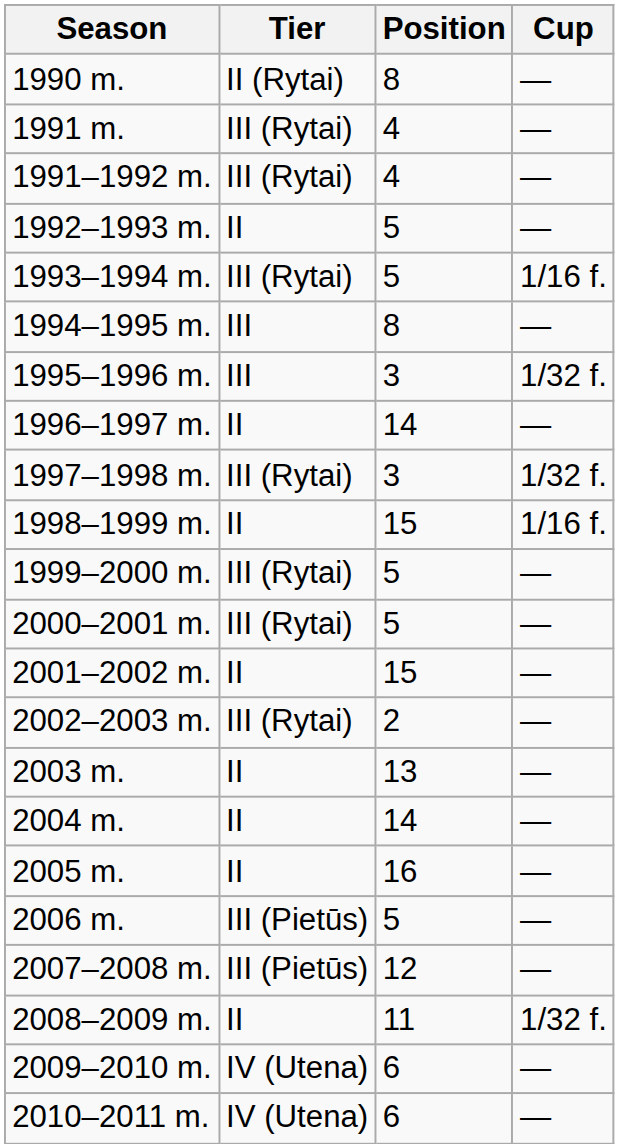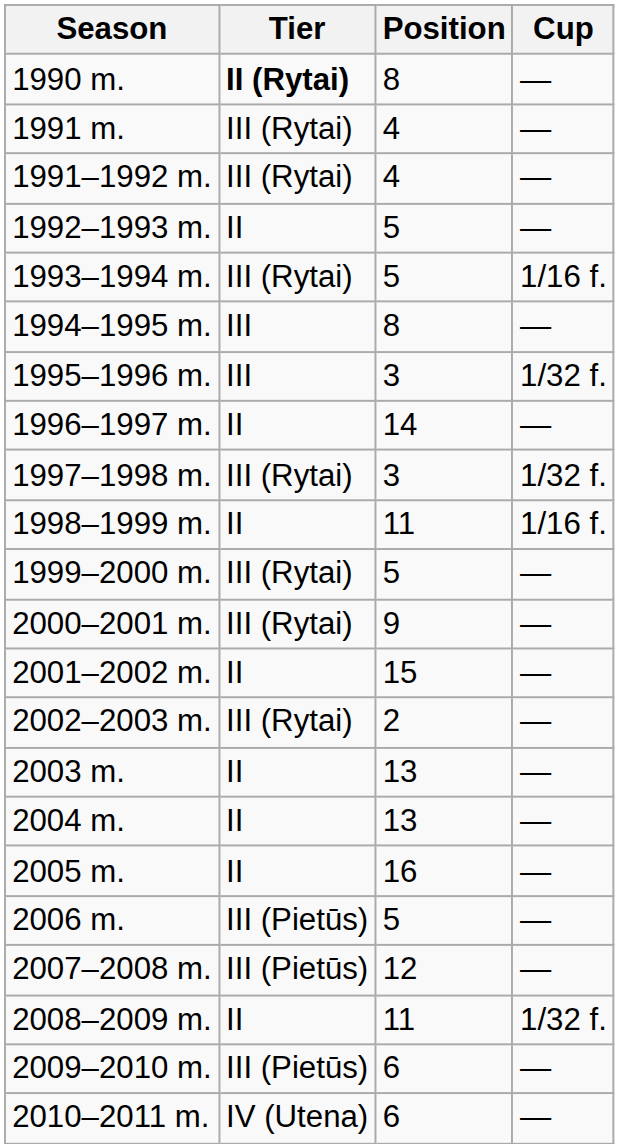1990 m. | Tier: normal -> bold
1998–1999 m. | Position: 15 -> 11
2000–2001 m. | Position: 5 -> 9
2004 m. | Position: 14 -> 13
2009–2010 m. | Tier: IV (Utena) -> III (Pietūs)
